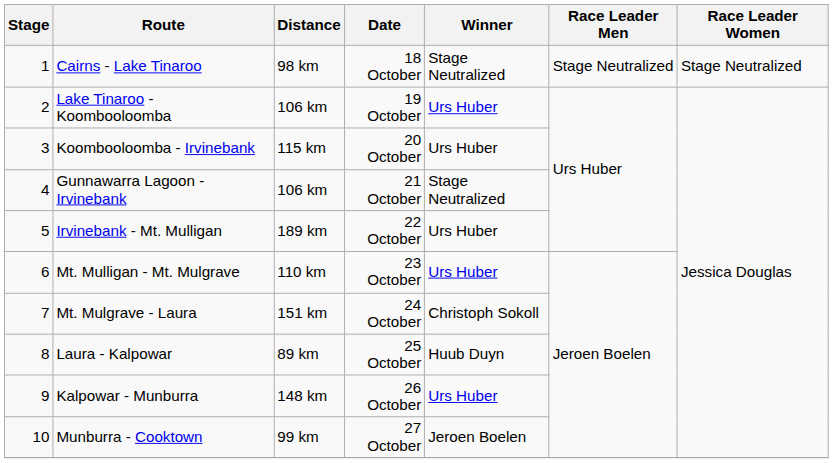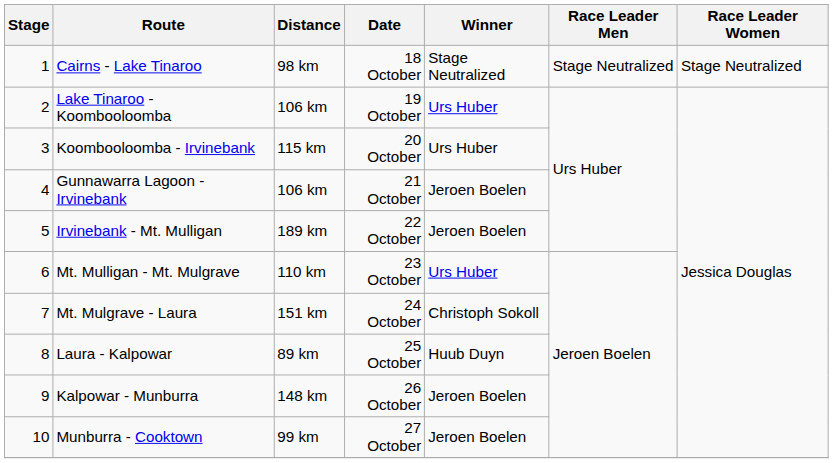Gunnawarra Lagoon - Irvinebank | Winner: Stage Neutralized -> Jeroen Boelen
Irvinebank - Mt. Mulligan | Winner: Urs Huber -> Jeroen Boelen
Kalpowar - Munburra | Winner: Urs Huber -> Jeroen Boelen
